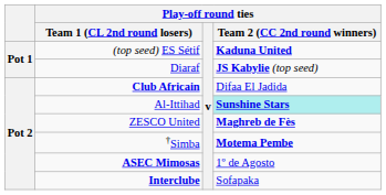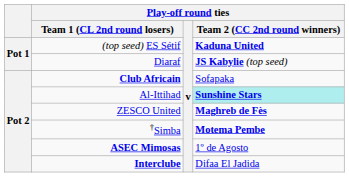Club Africain | Play-off round ties / Team 2 (CC 2nd round winners): Difaa El Jadida -> Sofapaka
Interclube | Play-off round ties / Team 2 (CC 2nd round winners): Sofapaka -> Difaa El Jadida
